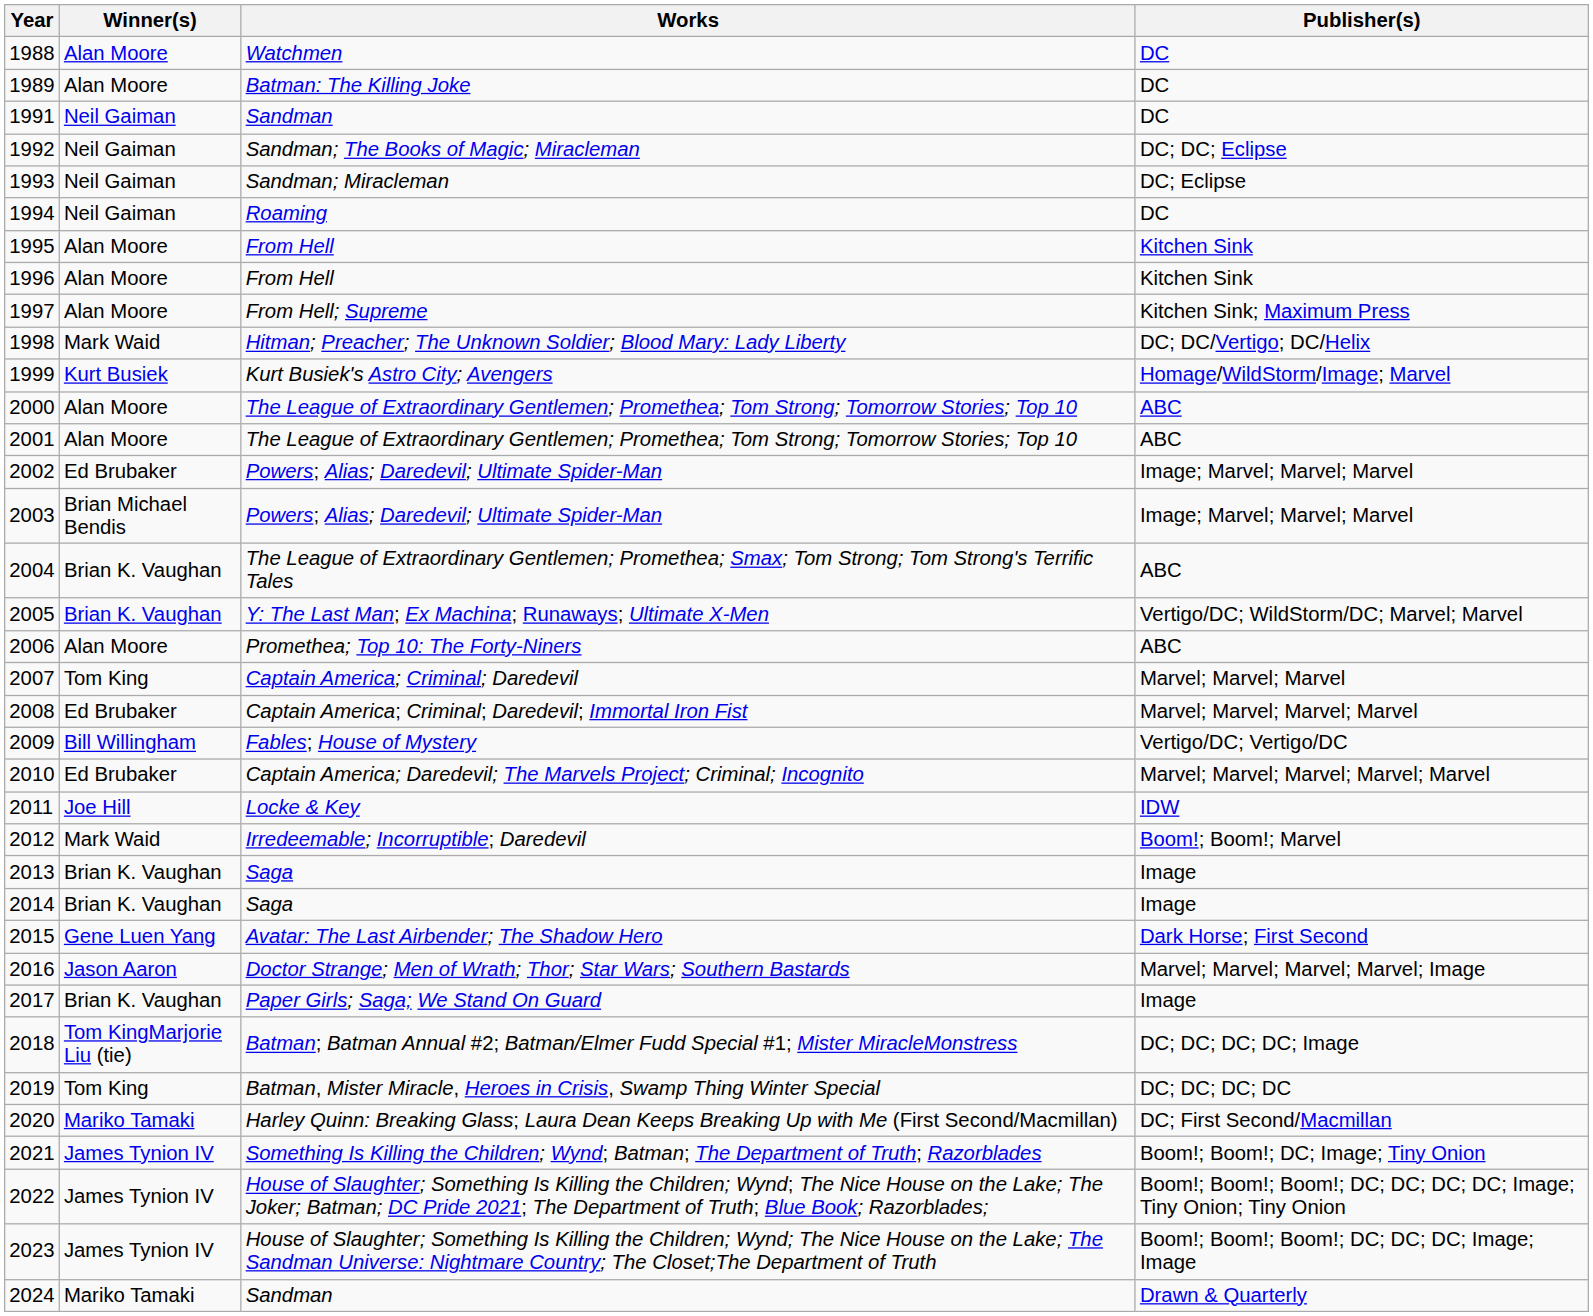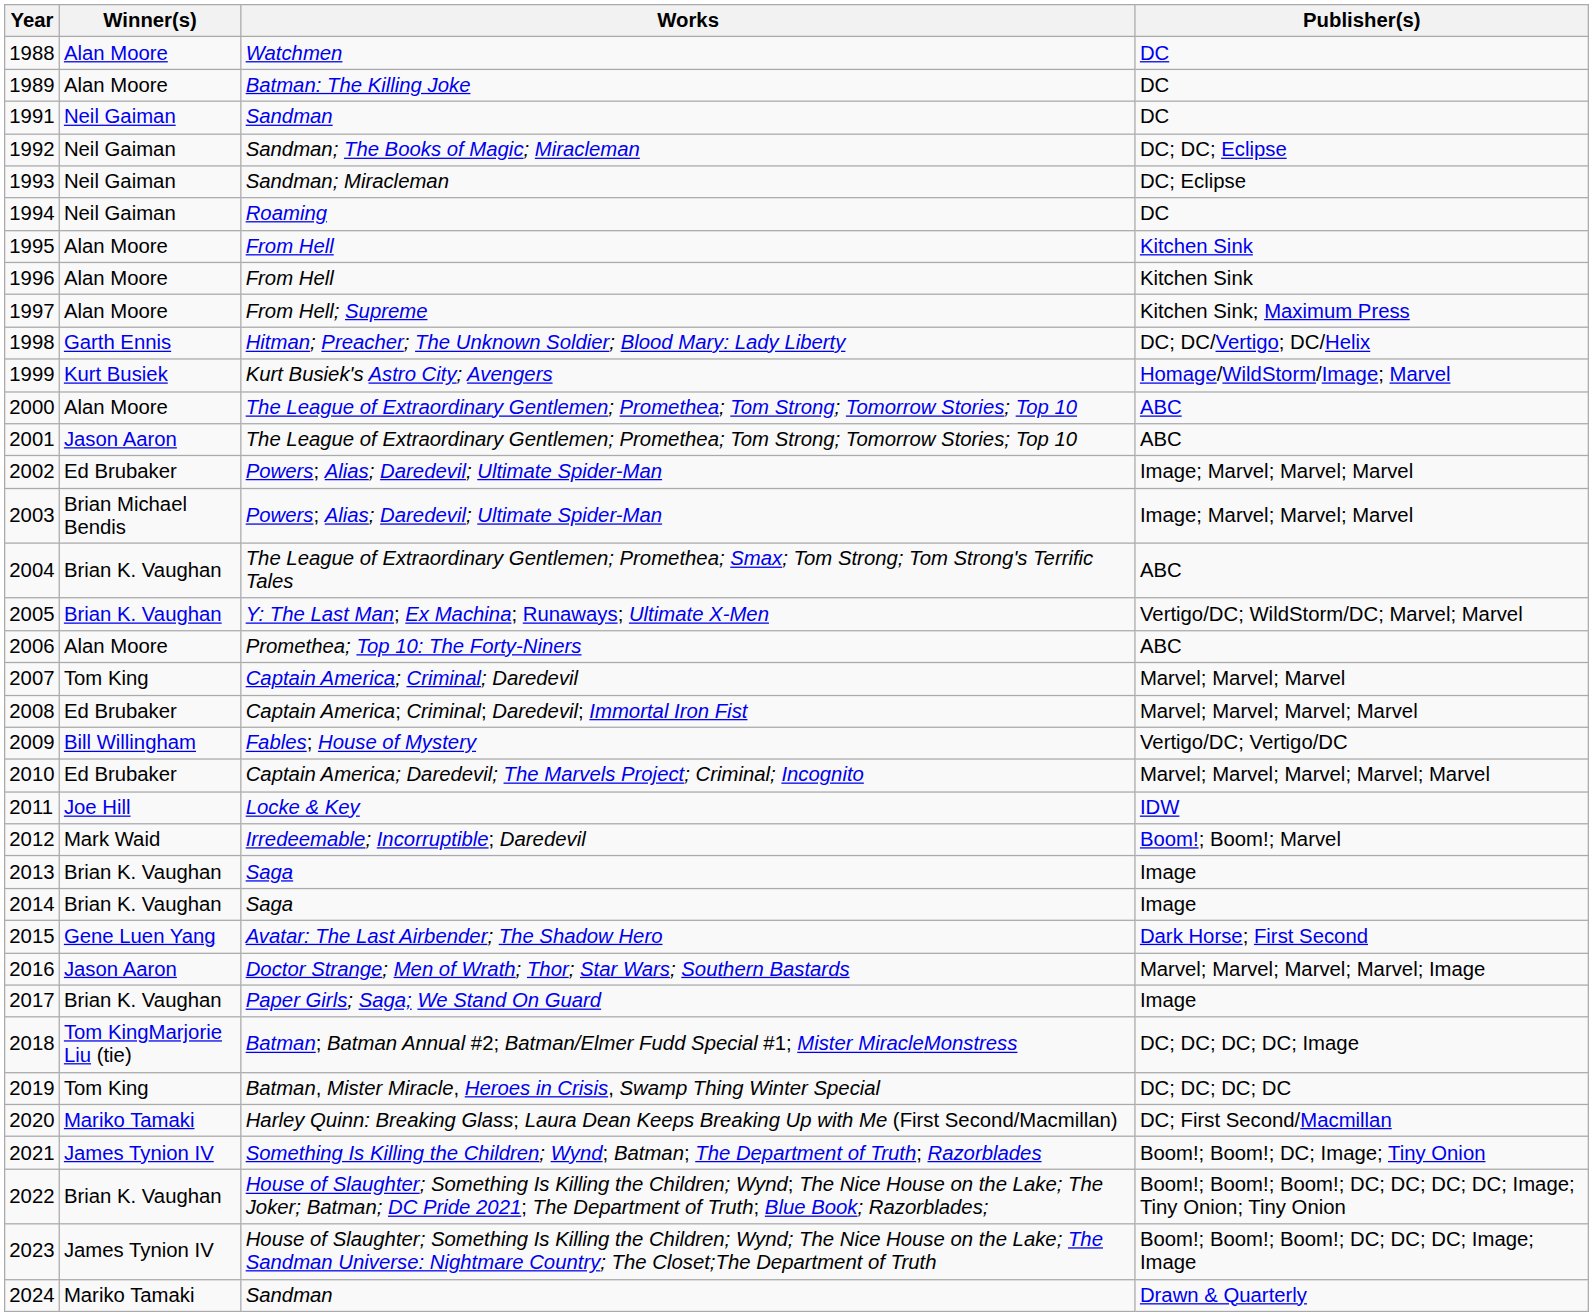1998 | Winner(s): Mark Waid -> Garth Ennis
2001 | Winner(s): Alan Moore -> Jason Aaron
2022 | Winner(s): James Tynion IV -> Brian K. Vaughan
